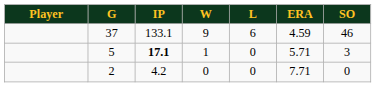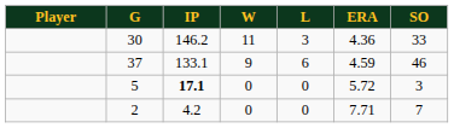+ row: 30 | 146.2 | 11 | 3 | 4.36 | 33
5 | W: 1 -> 0
5 | ERA: 5.71 -> 5.72
2 | SO: 0 -> 7
